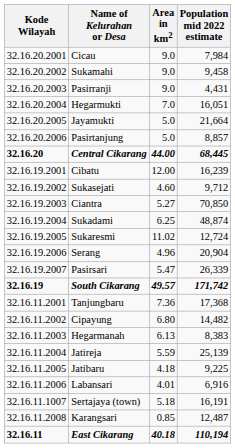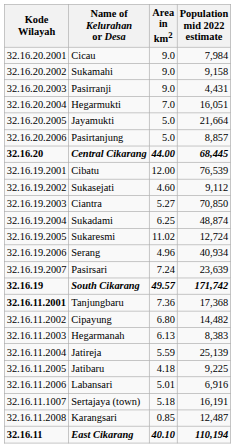Sukamahi | Population mid 2022 estimate: 9,458 -> 9,158
Cibatu | Population mid 2022 estimate: 16,239 -> 76,539
Sukasejati | Population mid 2022 estimate: 9,712 -> 9,112
Serang | Population mid 2022 estimate: 20,904 -> 40,934
Pasirsari | Area in km2: 5.47 -> 7.24
Pasirsari | Population mid 2022 estimate: 26,339 -> 23,639
Tanjungbaru | Kode Wilayah: normal -> bold
Labansari | Area in km2: 4.01 -> 5.01
East Cikarang | Area in km2: 40.18 -> 40.10
